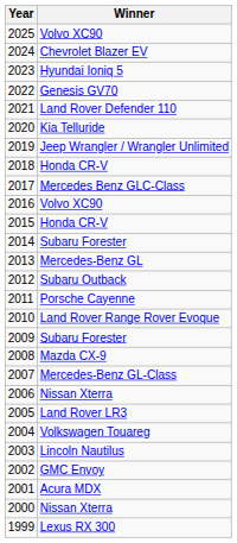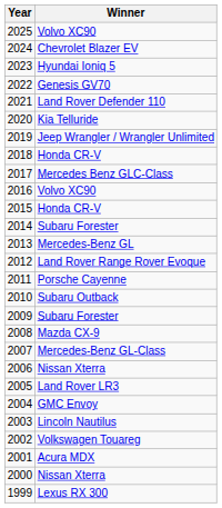2012 | Winner: Subaru Outback -> Land Rover Range Rover Evoque
2010 | Winner: Land Rover Range Rover Evoque -> Subaru Outback
2004 | Winner: Volkswagen Touareg -> GMC Envoy
2002 | Winner: GMC Envoy -> Volkswagen Touareg
